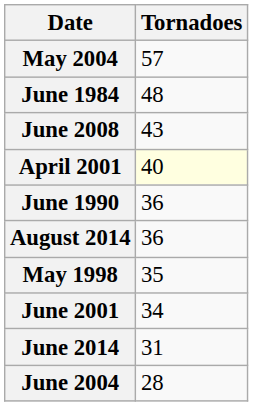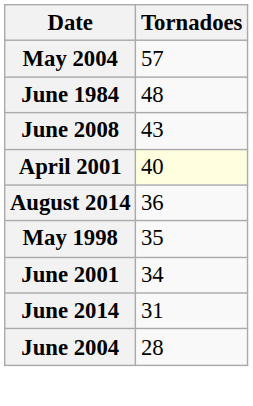- row: June 1990 | 36
